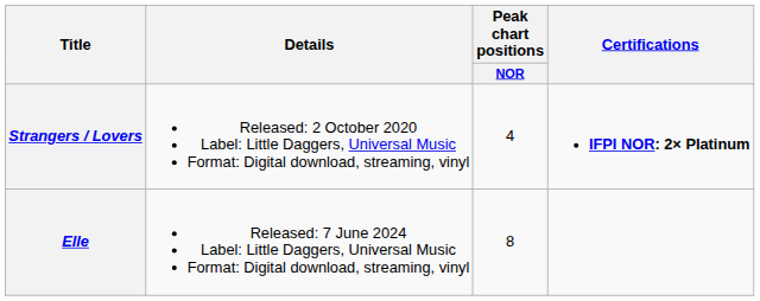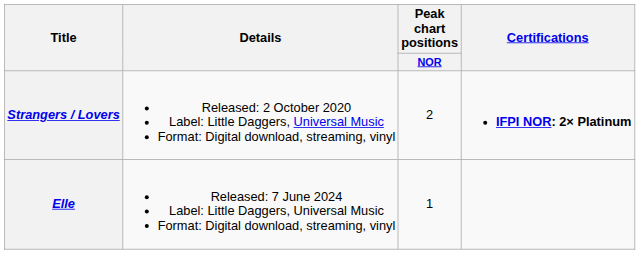Strangers / Lovers | Peak chart positions / NOR: 4 -> 2
Elle | Peak chart positions / NOR: 8 -> 1
